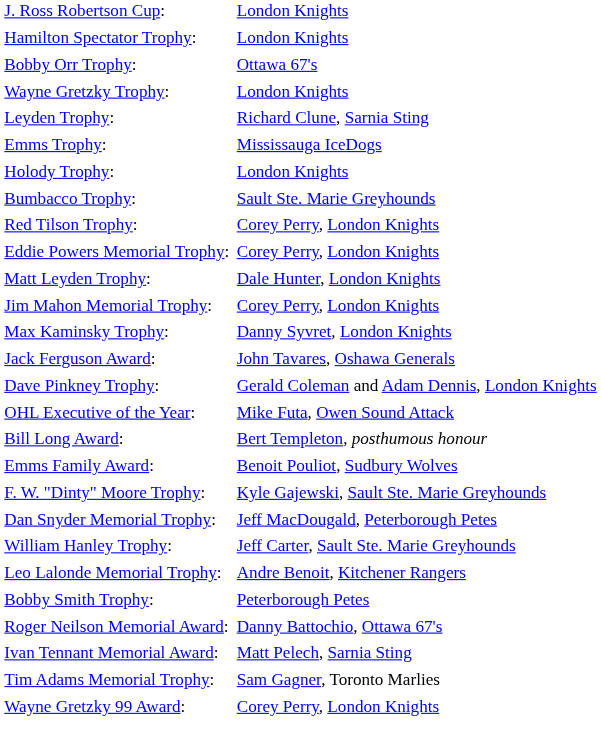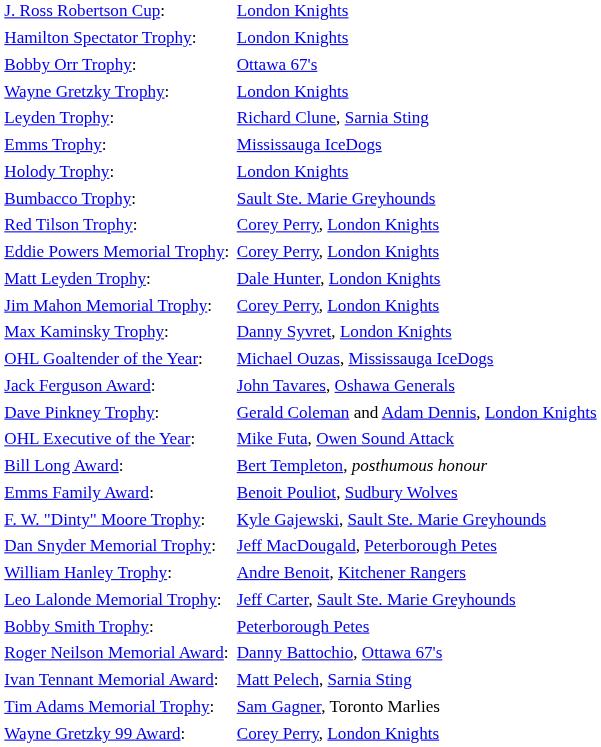+ row: OHL Goaltender of the Year: | Michael Ouzas, Mississauga IceDogs
William Hanley Trophy: | column 2: Jeff Carter, Sault Ste. Marie Greyhounds -> Andre Benoit, Kitchener Rangers
Leo Lalonde Memorial Trophy: | column 2: Andre Benoit, Kitchener Rangers -> Jeff Carter, Sault Ste. Marie Greyhounds
